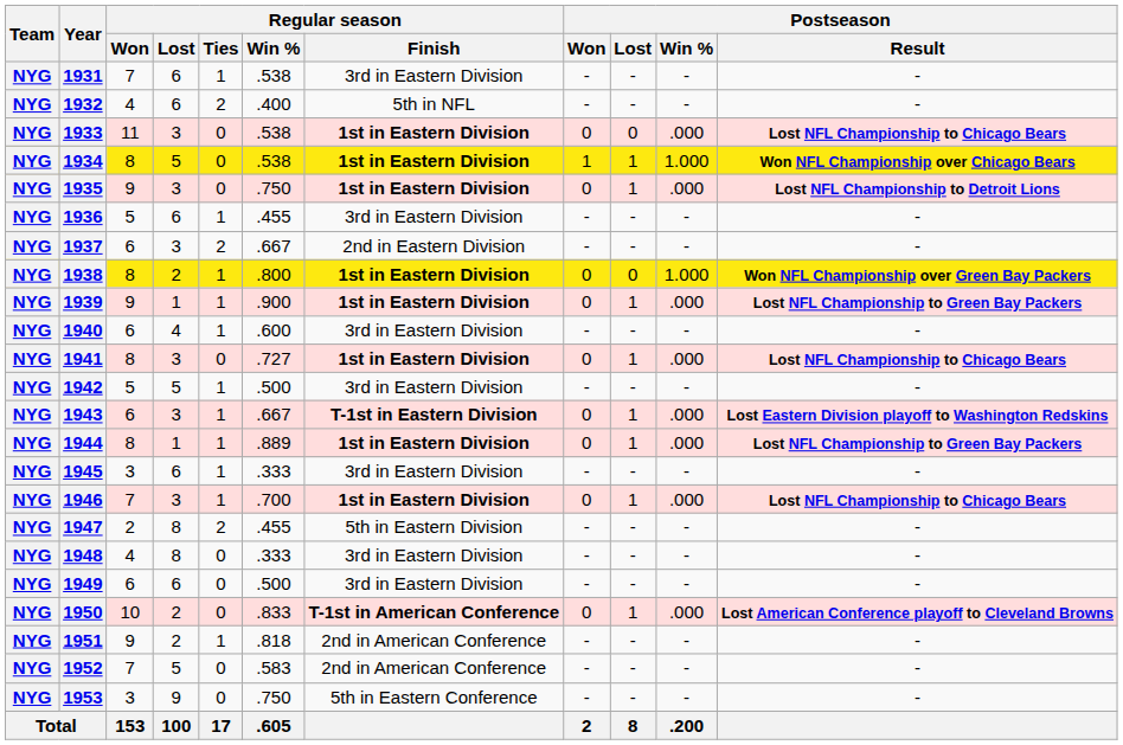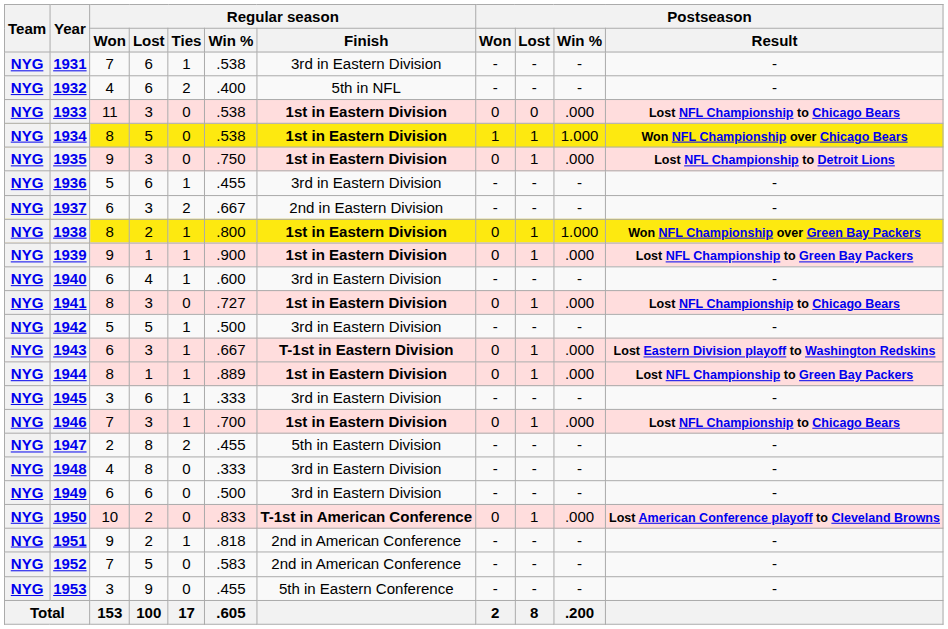1938 | Postseason / Lost: 0 -> 1
1953 | Regular season / Win %: .750 -> .455
